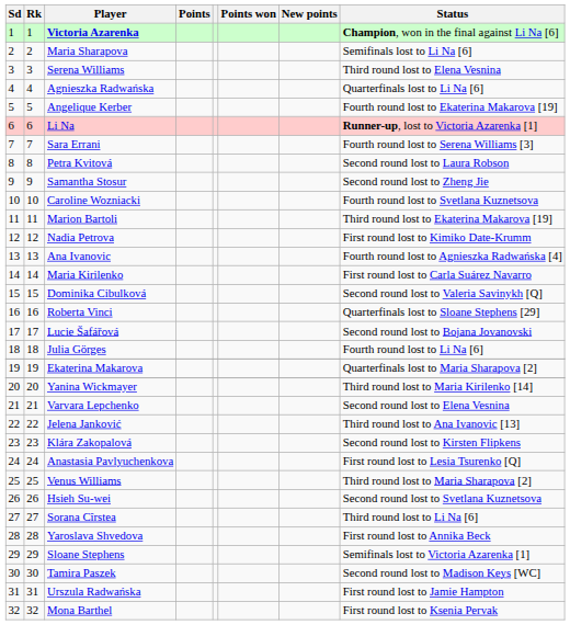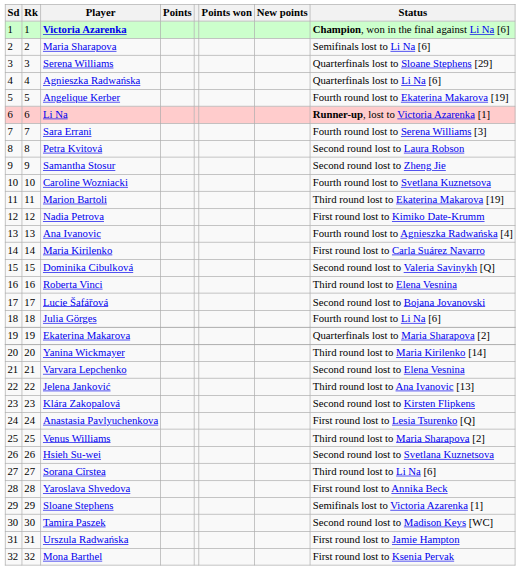Serena Williams | Status: Third round lost to Elena Vesnina -> Quarterfinals lost to Sloane Stephens [29]
Roberta Vinci | Status: Quarterfinals lost to Sloane Stephens [29] -> Third round lost to Elena Vesnina
